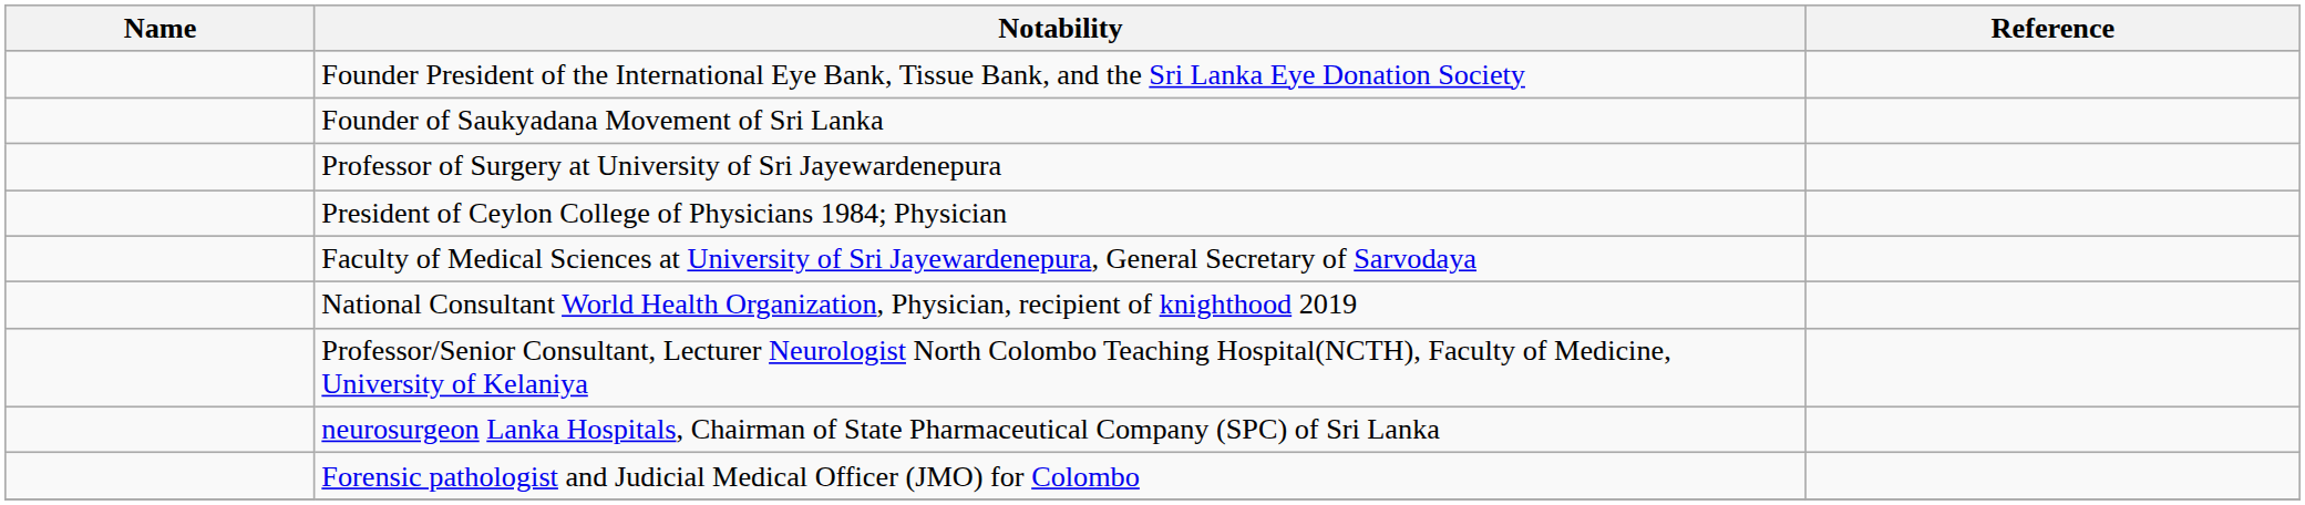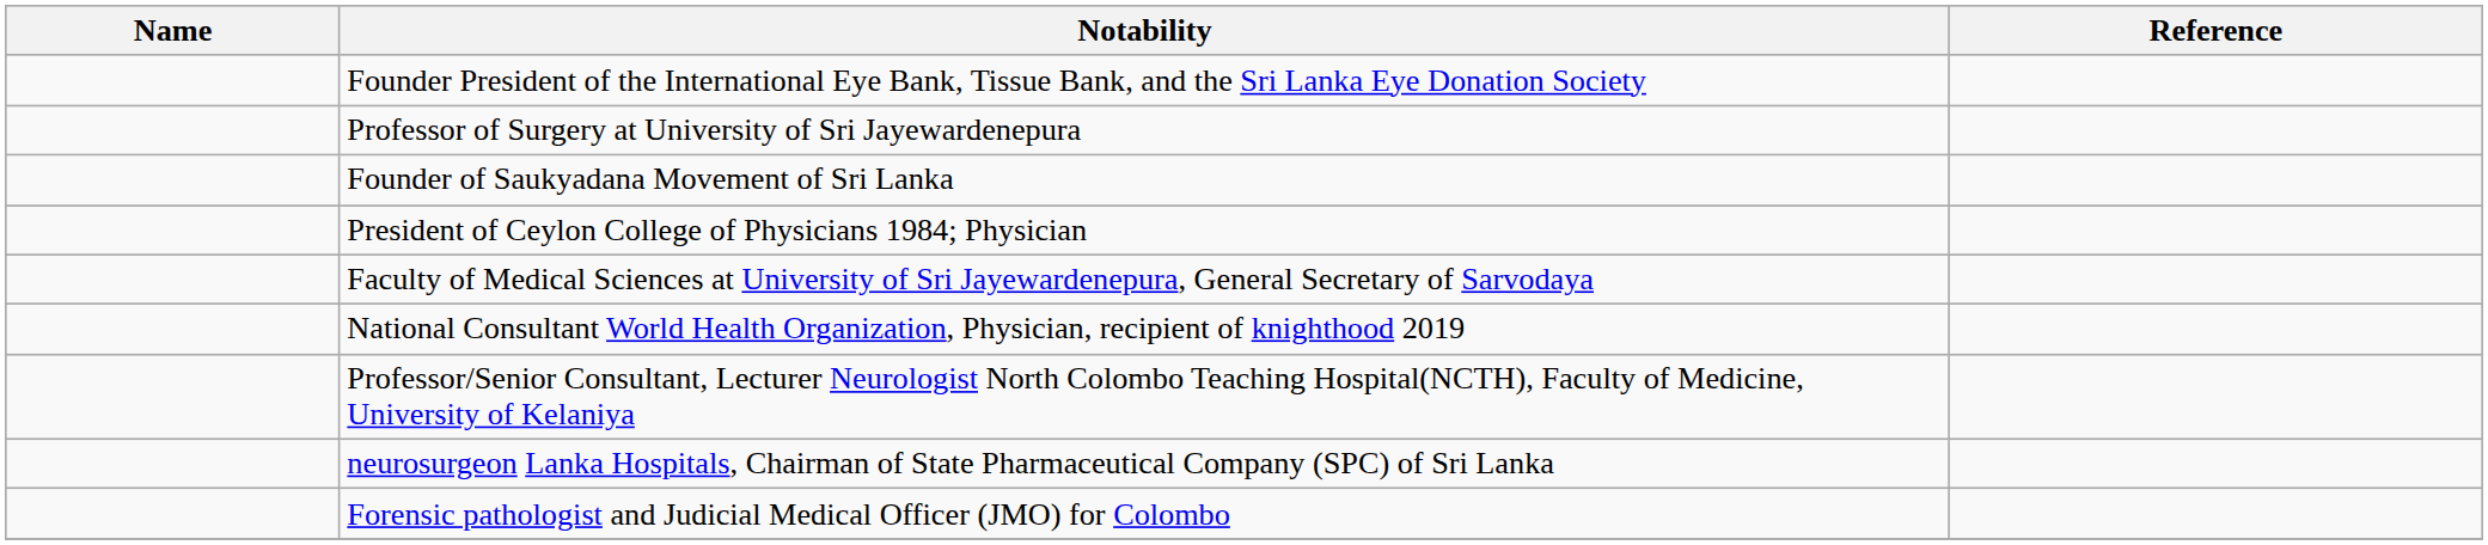rows swapped: Founder of Saukyadana Movement of Sri Lanka <-> Professor of Surgery at University of Sri Jayewardenepura
